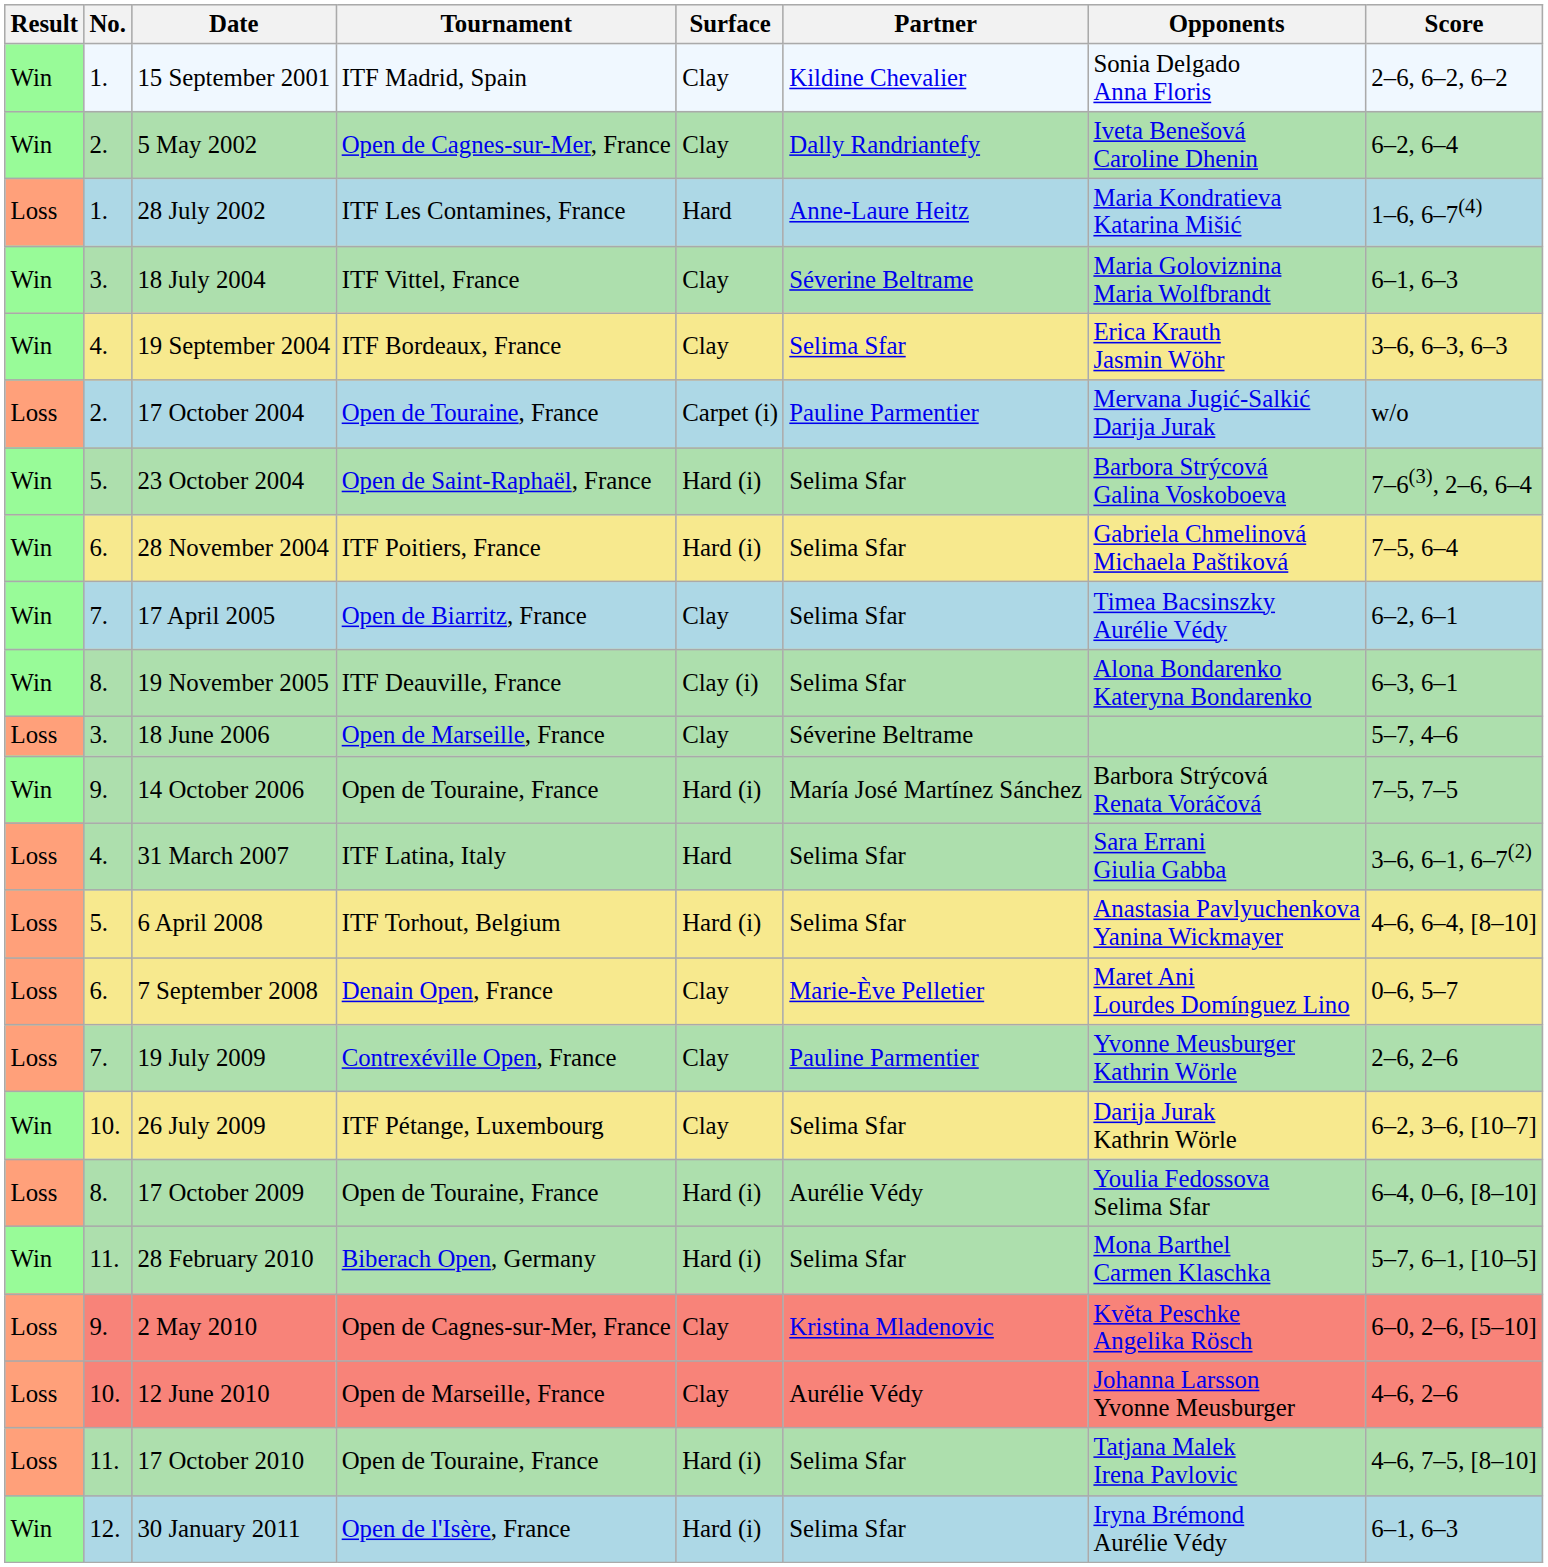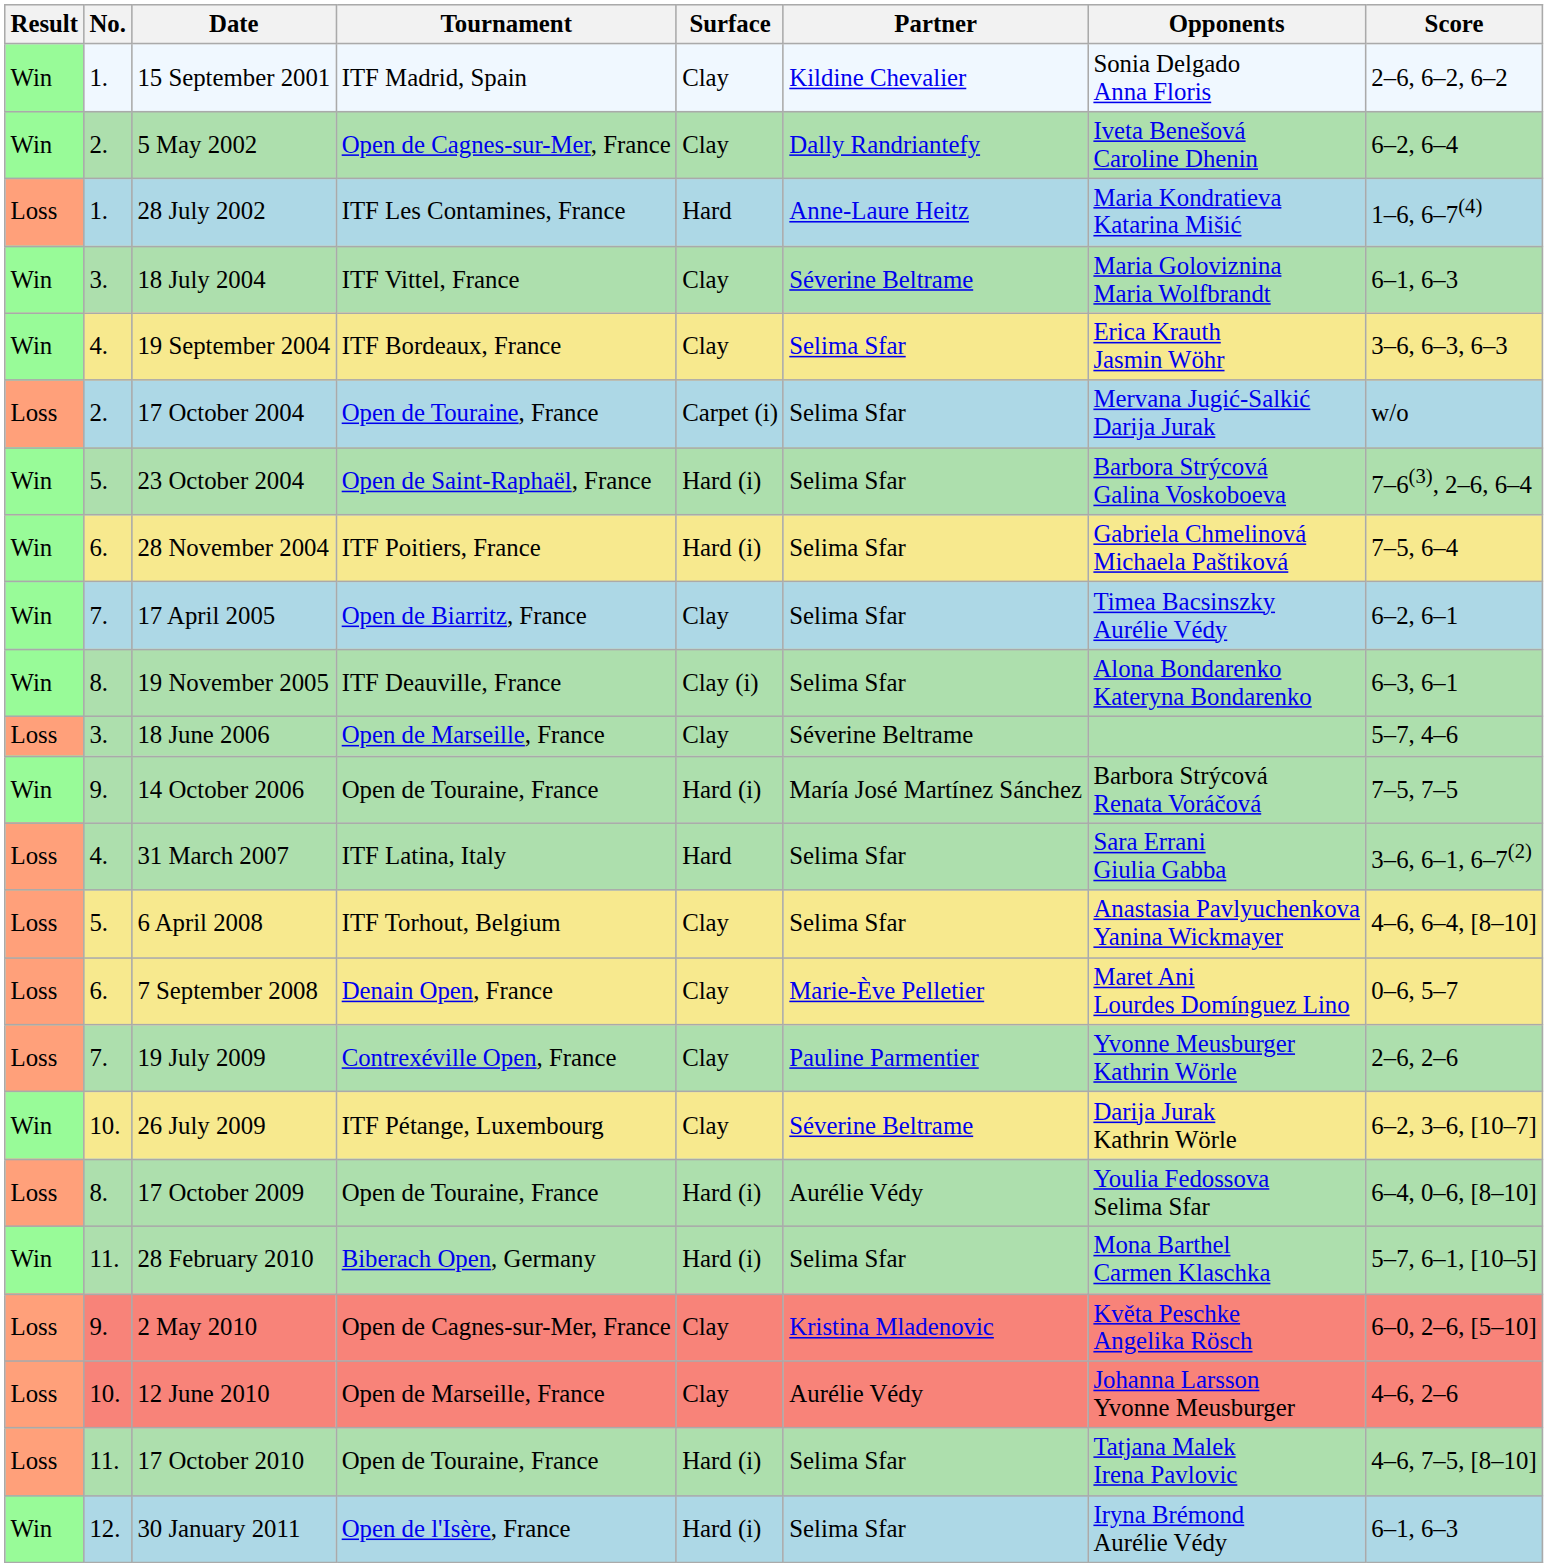17 October 2004 | Partner: Pauline Parmentier -> Selima Sfar
6 April 2008 | Surface: Hard (i) -> Clay
26 July 2009 | Partner: Selima Sfar -> Séverine Beltrame
